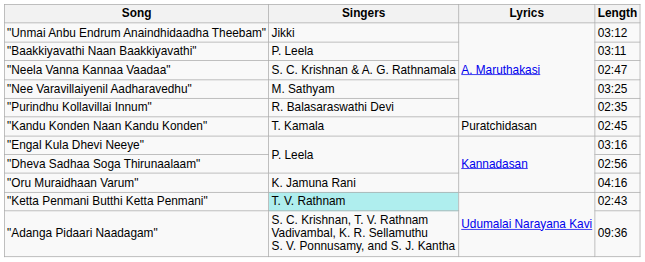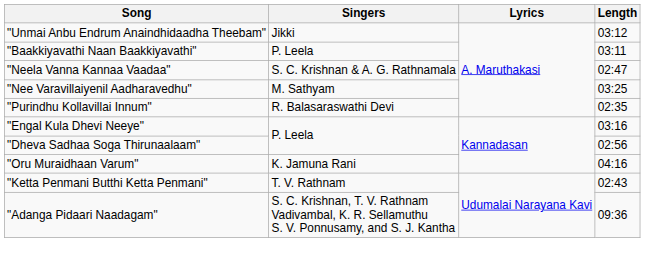- row: "Kandu Konden Naan Kandu Konden" | T. Kamala | Puratchidasan | 02:45
"Ketta Penmani Butthi Ketta Penmani" | Singers: paleturquoise background -> no background
